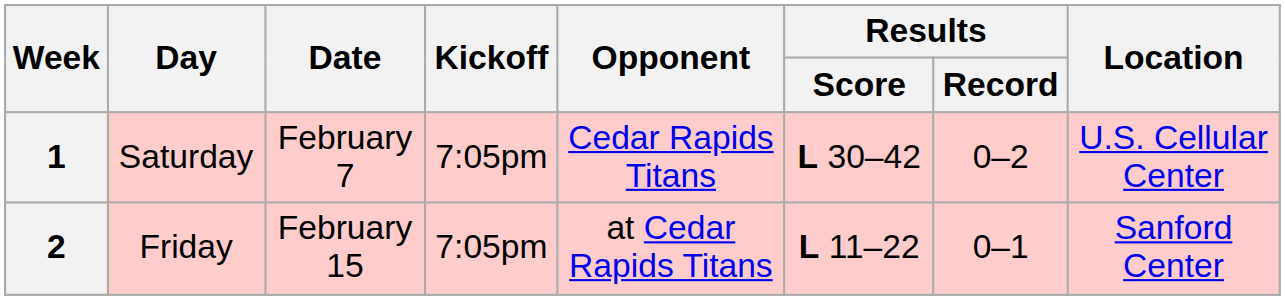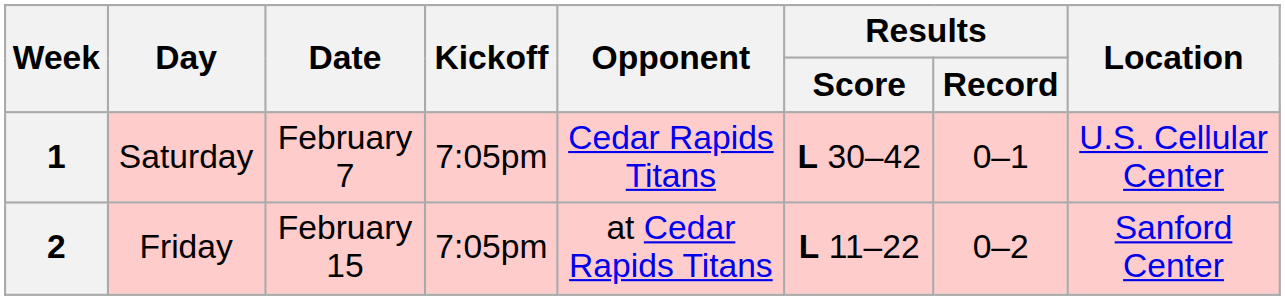1 | Results / Record: 0–2 -> 0–1
2 | Results / Record: 0–1 -> 0–2
